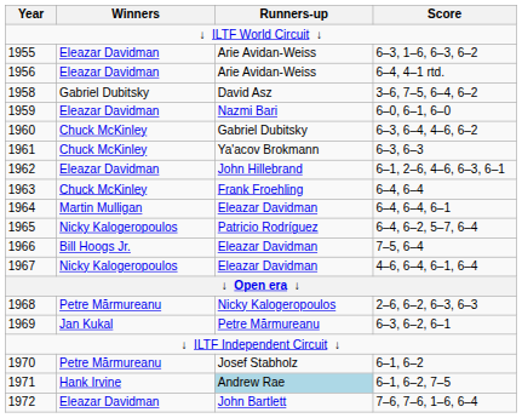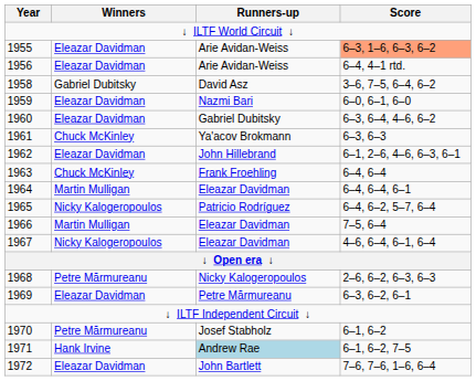1955 | Score: no background -> lightsalmon background
1960 | Winners: Chuck McKinley -> Eleazar Davidman
1966 | Winners: Bill Hoogs Jr. -> Martin Mulligan
1969 | Winners: Jan Kukal -> Eleazar Davidman
